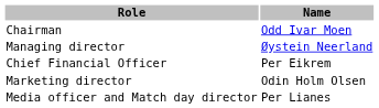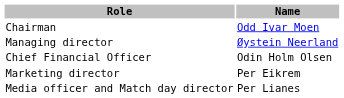Chief Financial Officer | Name: Per Eikrem -> Odin Holm Olsen
Marketing director | Name: Odin Holm Olsen -> Per Eikrem
